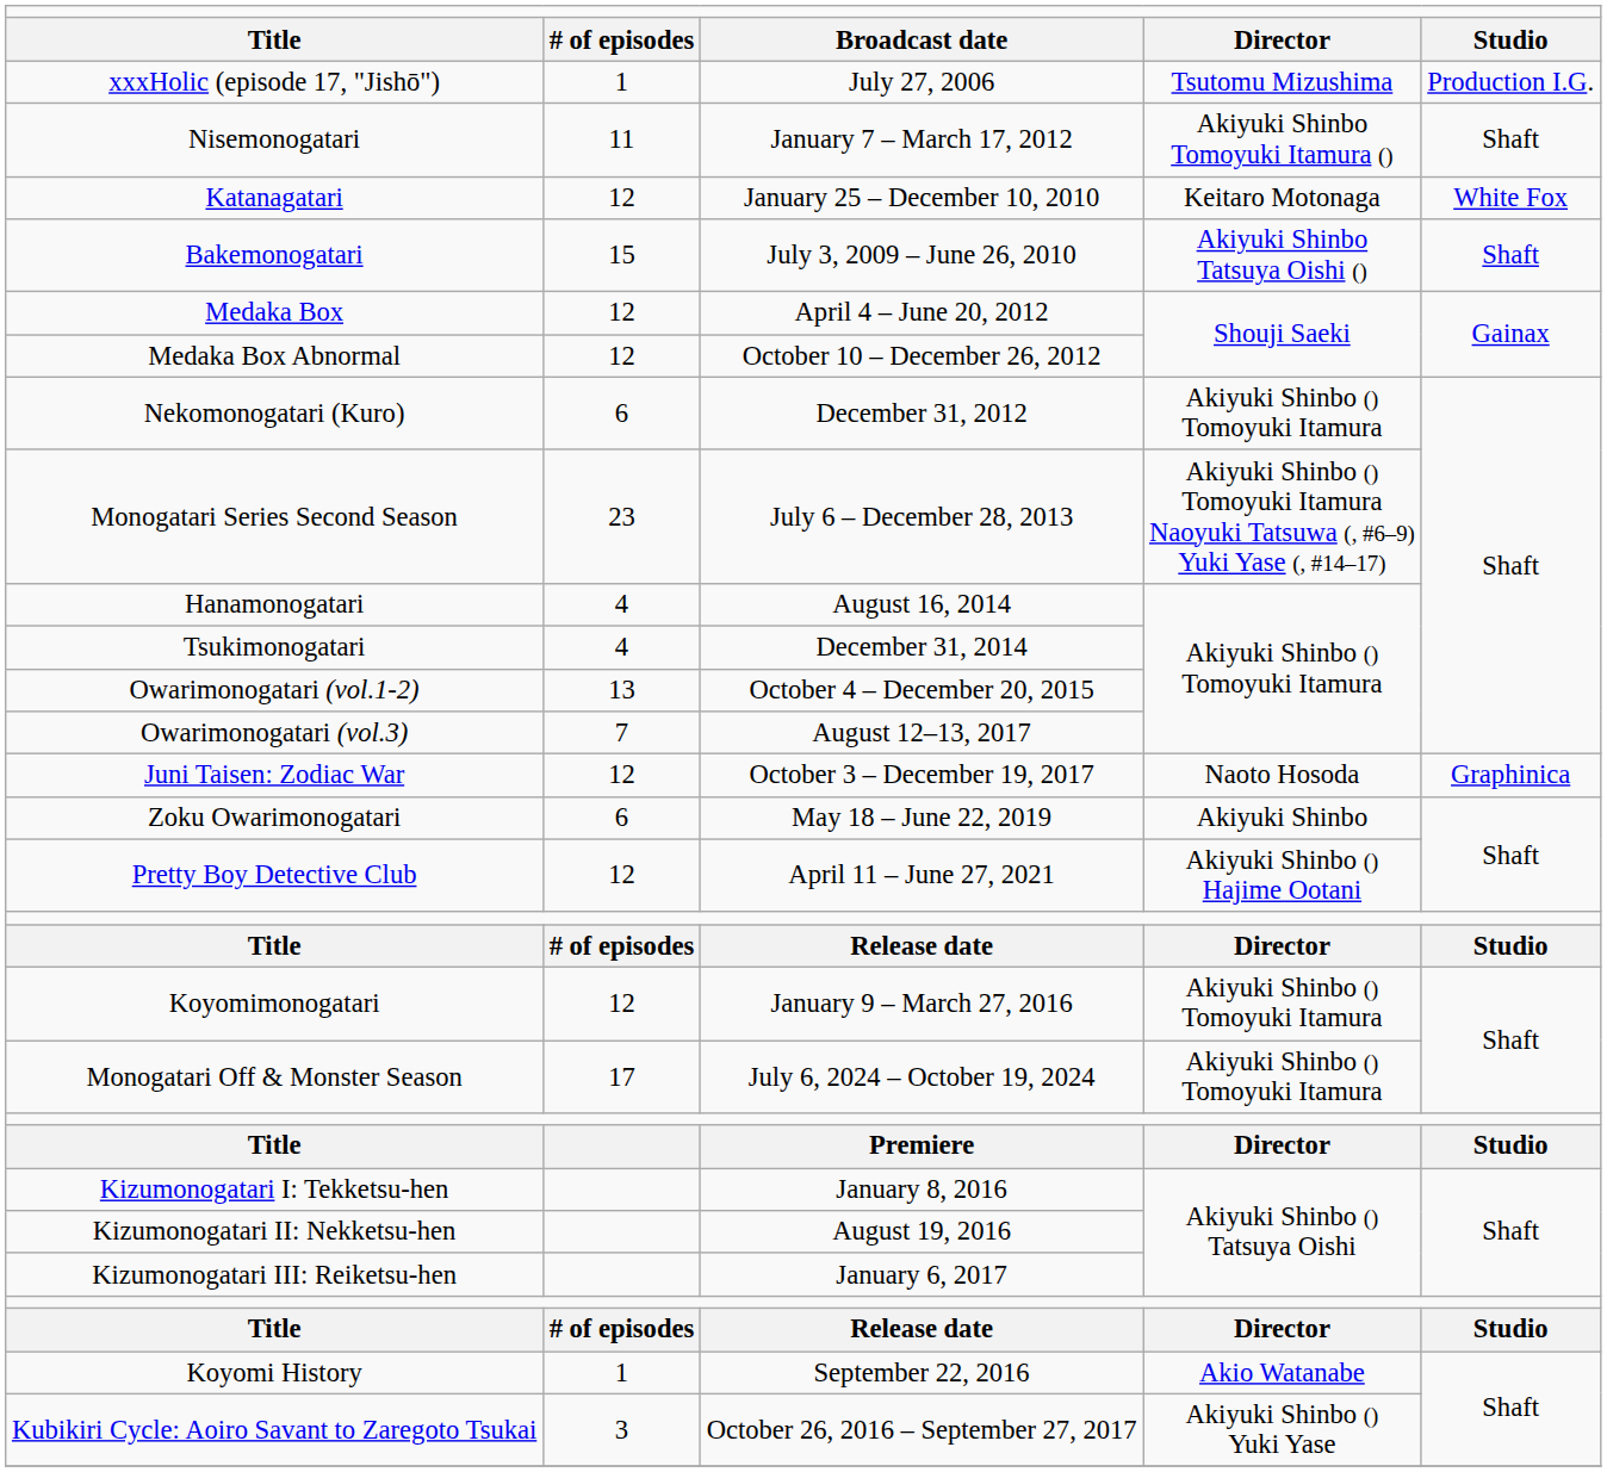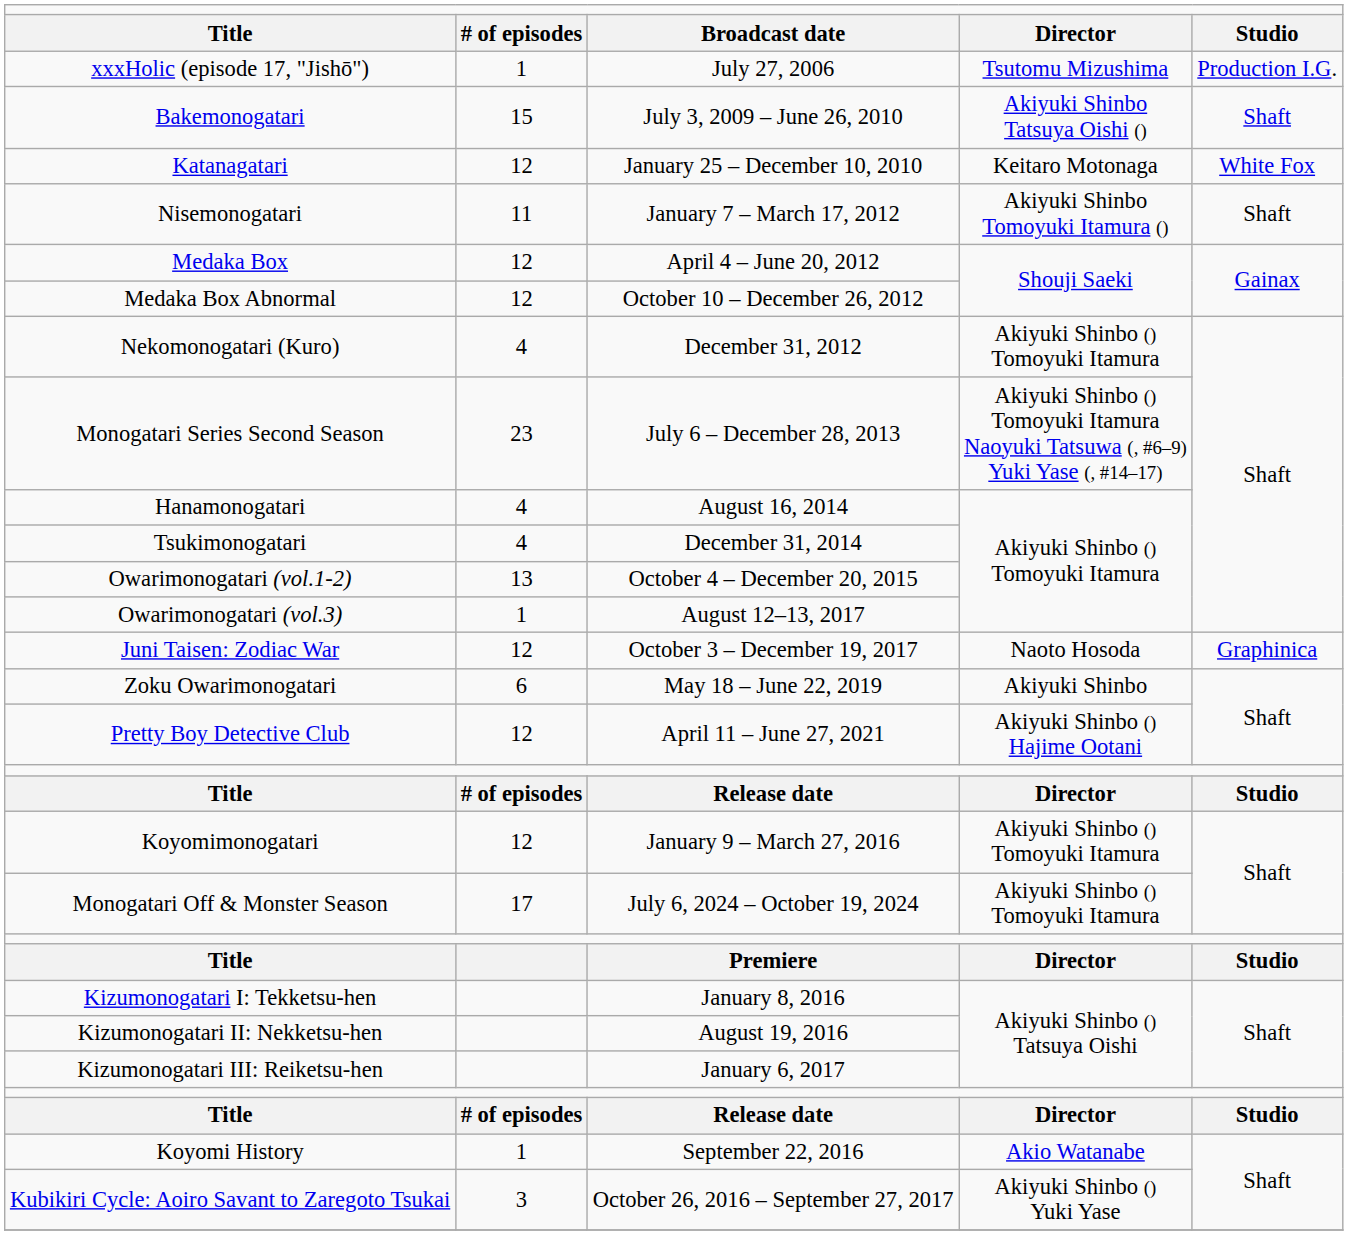rows swapped: Bakemonogatari <-> Nisemonogatari
Nekomonogatari (Kuro) | column 2: 6 -> 4
Owarimonogatari (vol.3) | column 2: 7 -> 1
